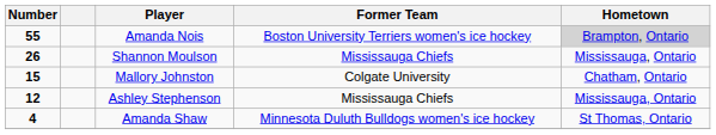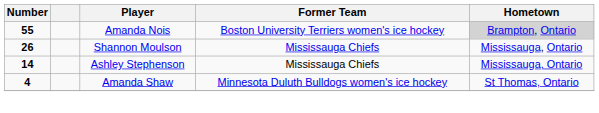- row: 15 | Mallory Johnston | Colgate University | Chatham, Ontario
Ashley Stephenson | Number: 12 -> 14
